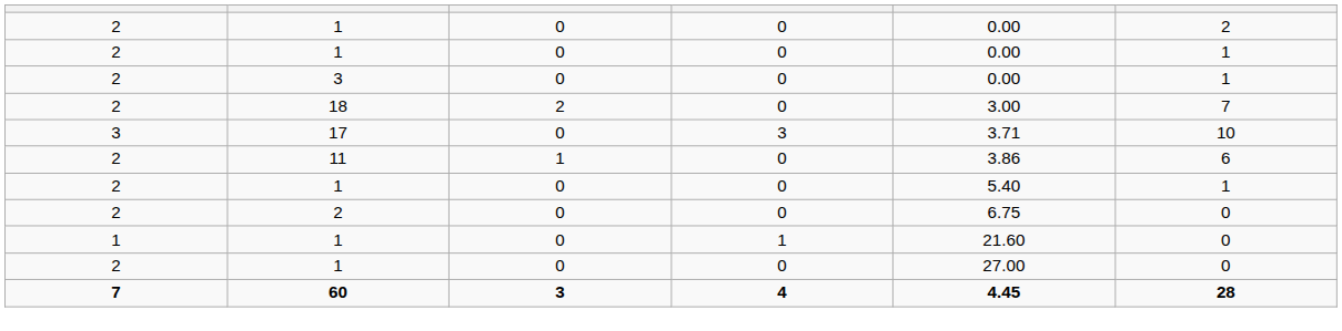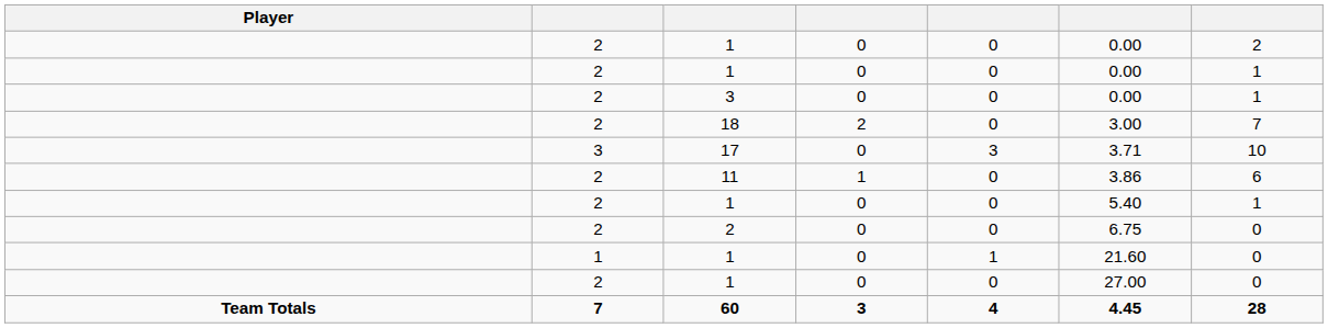+ column: Player | Team Totals
